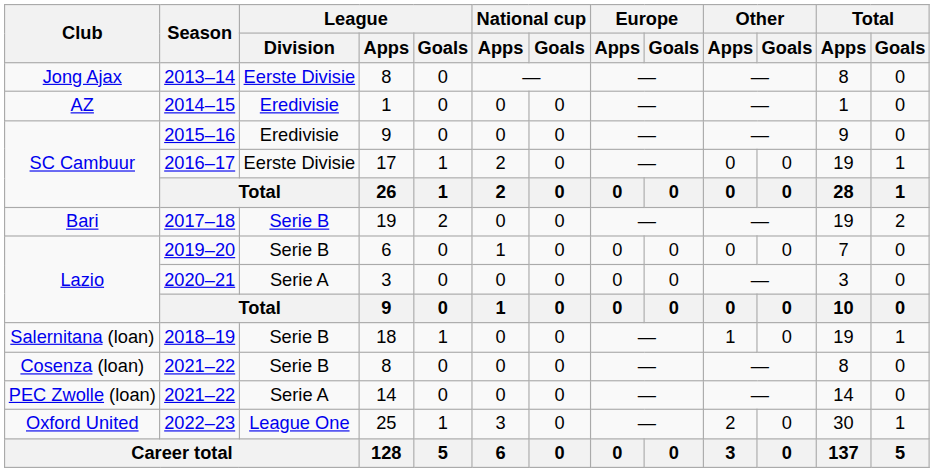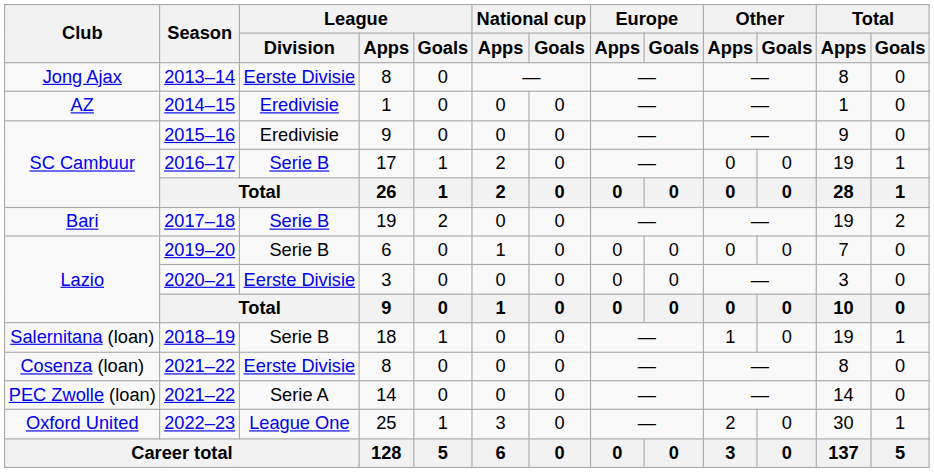2016–17 | League / Division: Eerste Divisie -> Serie B
2020–21 | League / Division: Serie A -> Eerste Divisie
2021–22 / 8 | League / Division: Serie B -> Eerste Divisie
